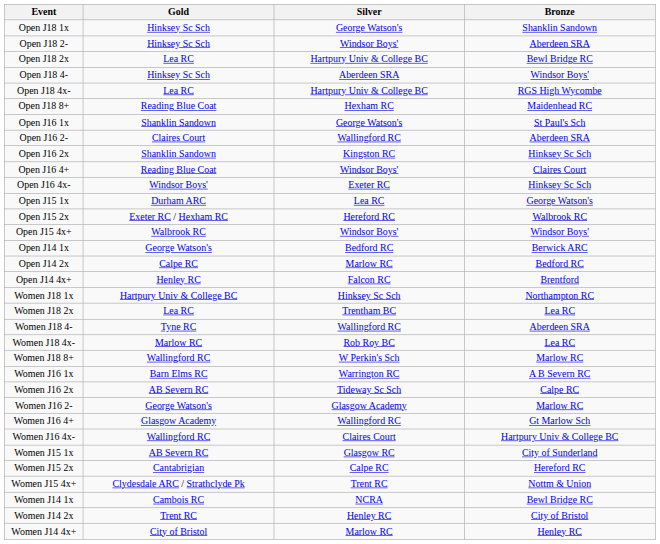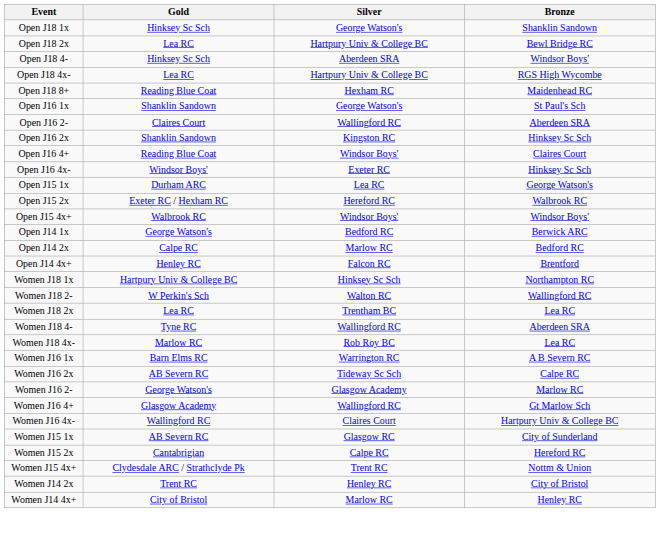- row: Open J18 2- | Hinksey Sc Sch | Windsor Boys' | Aberdeen SRA
+ row: Women J18 2- | W Perkin's Sch | Walton RC | Wallingford RC
- row: Women J18 8+ | Wallingford RC | W Perkin's Sch | Marlow RC
- row: Women J14 1x | Cambois RC | NCRA | Bewl Bridge RC
